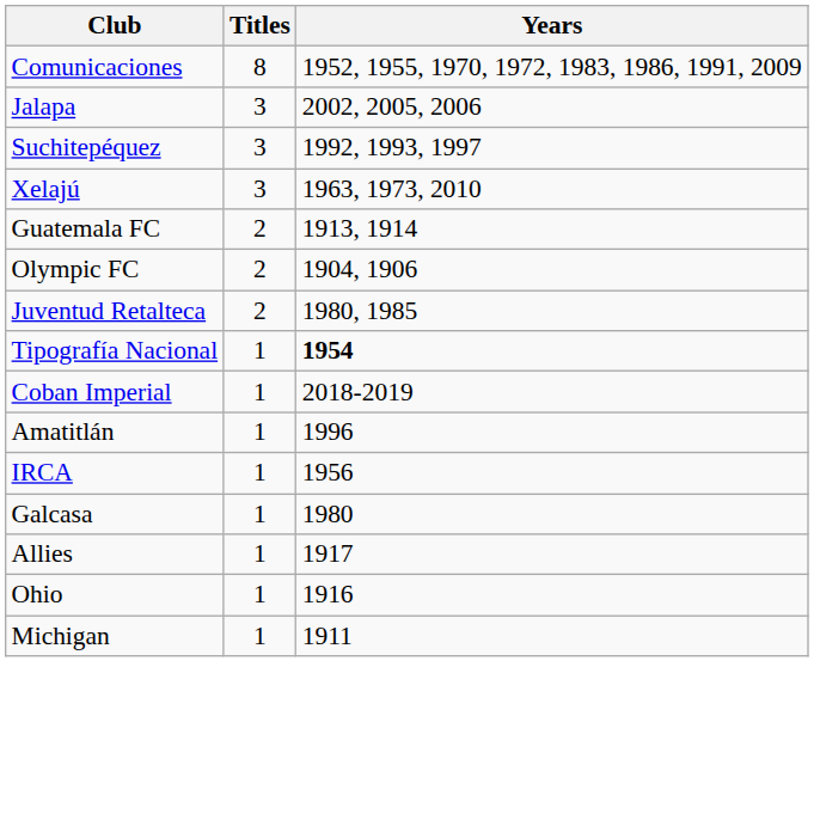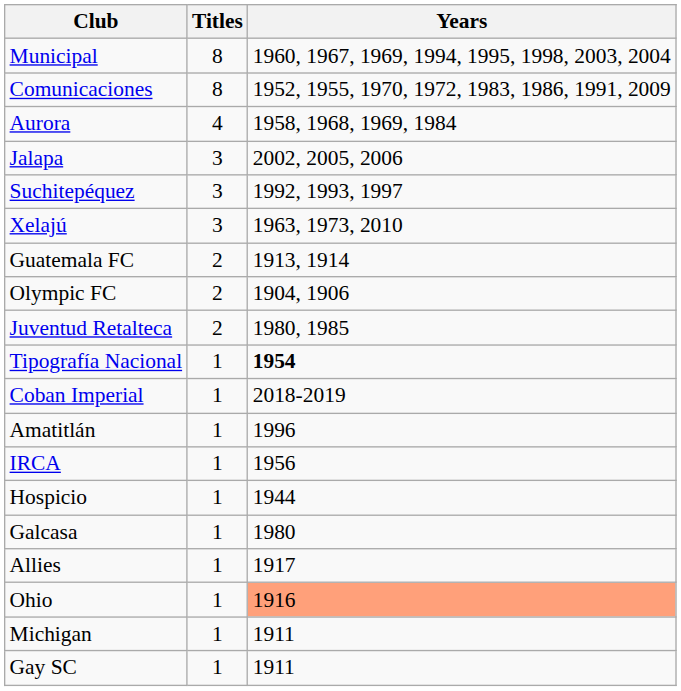+ row: Municipal | 8 | 1960, 1967, 1969, 1994, 1995, 1998, 2003, 2004
+ row: Aurora | 4 | 1958, 1968, 1969, 1984
+ row: Hospicio | 1 | 1944
Ohio | Years: no background -> lightsalmon background
+ row: Gay SC | 1 | 1911
